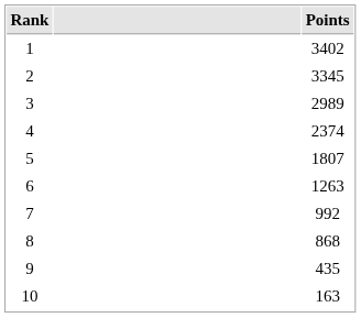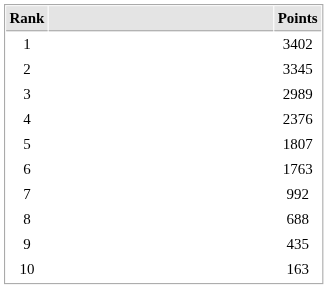4 | Points: 2374 -> 2376
6 | Points: 1263 -> 1763
8 | Points: 868 -> 688
